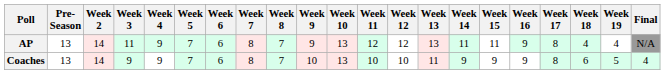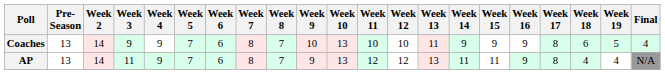rows swapped: AP <-> Coaches
